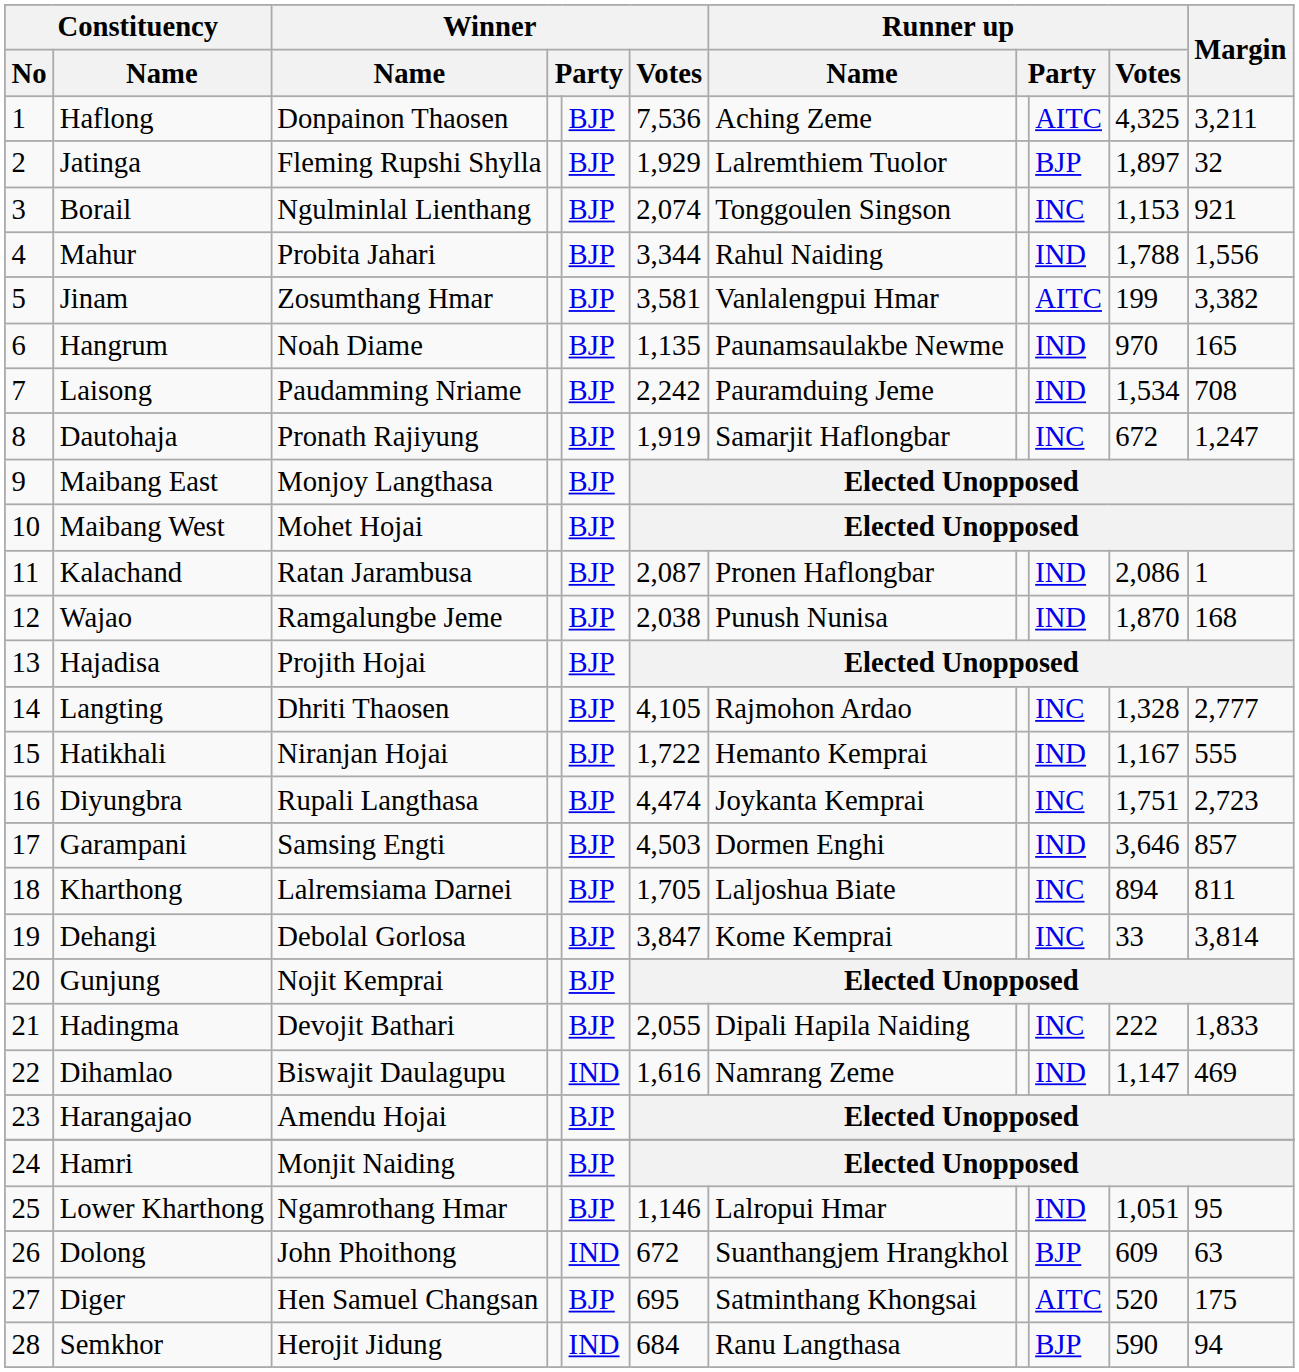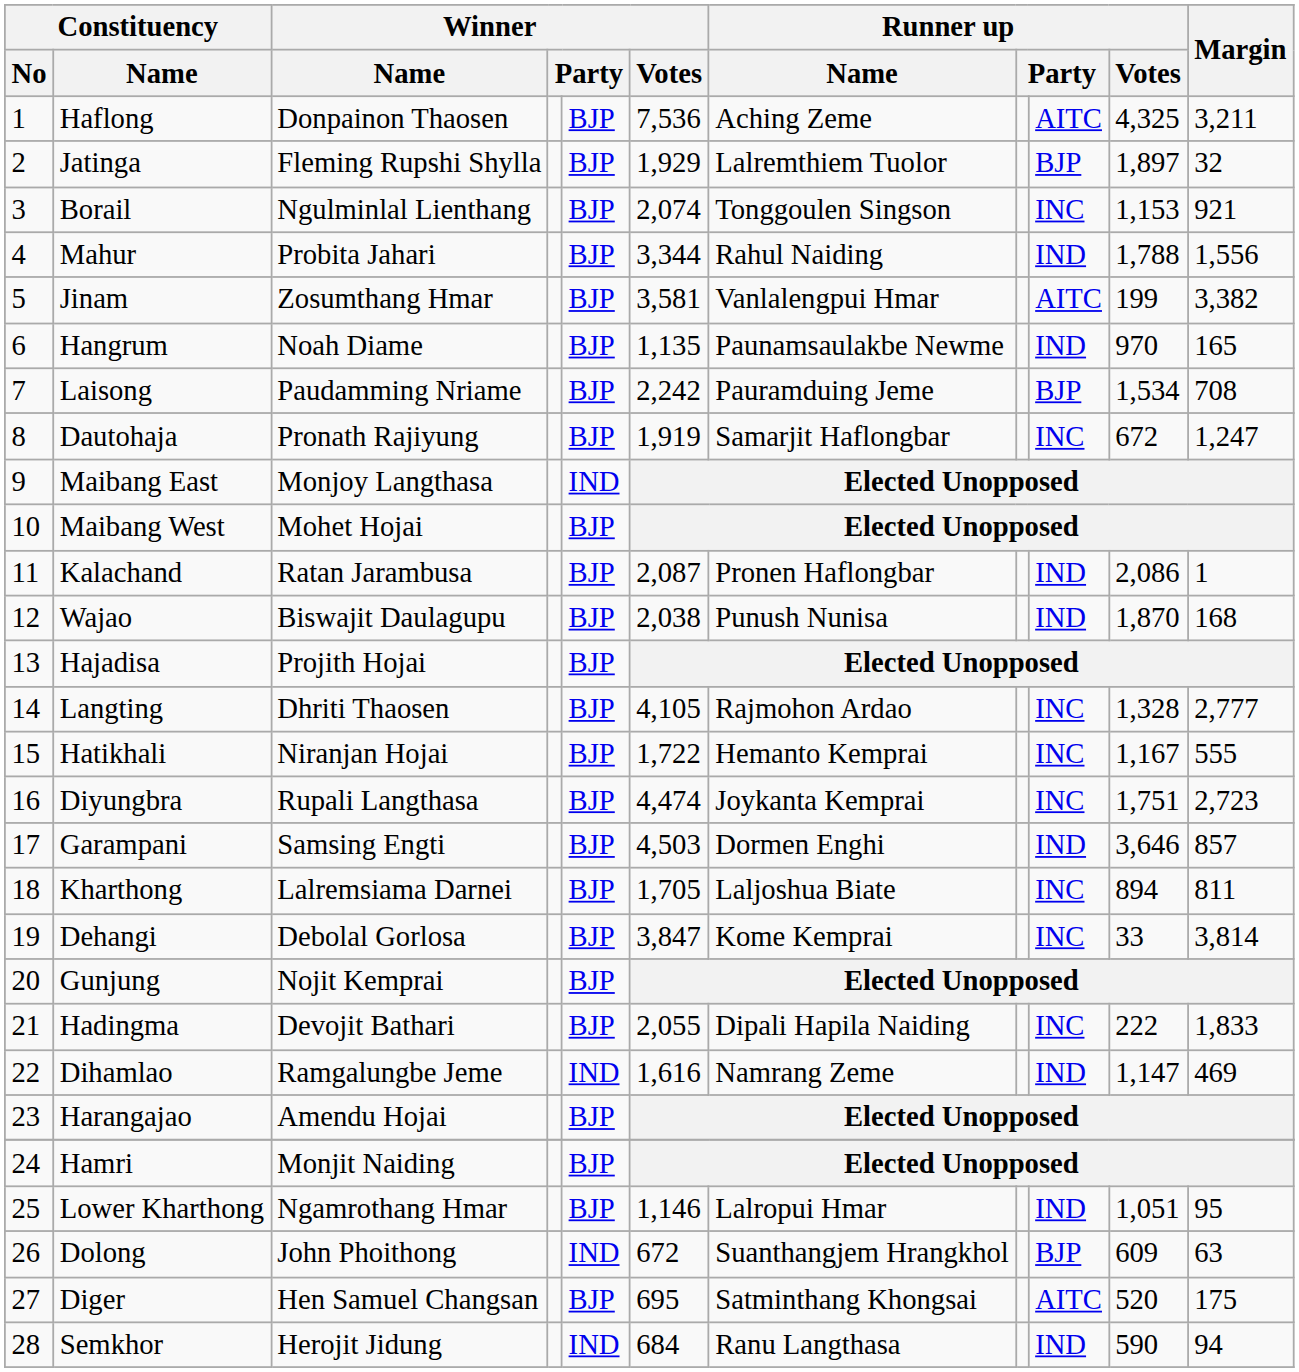Laisong | column 9: IND -> BJP
Maibang East | column 5: BJP -> IND
Wajao | Winner / Name: Ramgalungbe Jeme -> Biswajit Daulagupu
Hatikhali | column 9: IND -> INC
Dihamlao | Winner / Name: Biswajit Daulagupu -> Ramgalungbe Jeme
Semkhor | column 9: BJP -> IND
